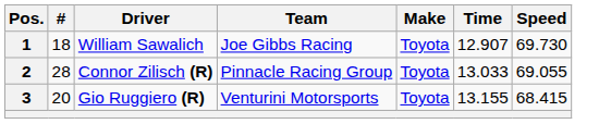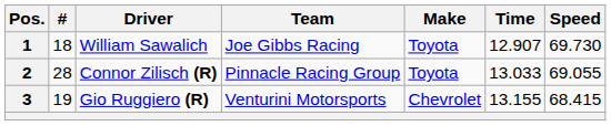3 | #: 20 -> 19
3 | Make: Toyota -> Chevrolet
